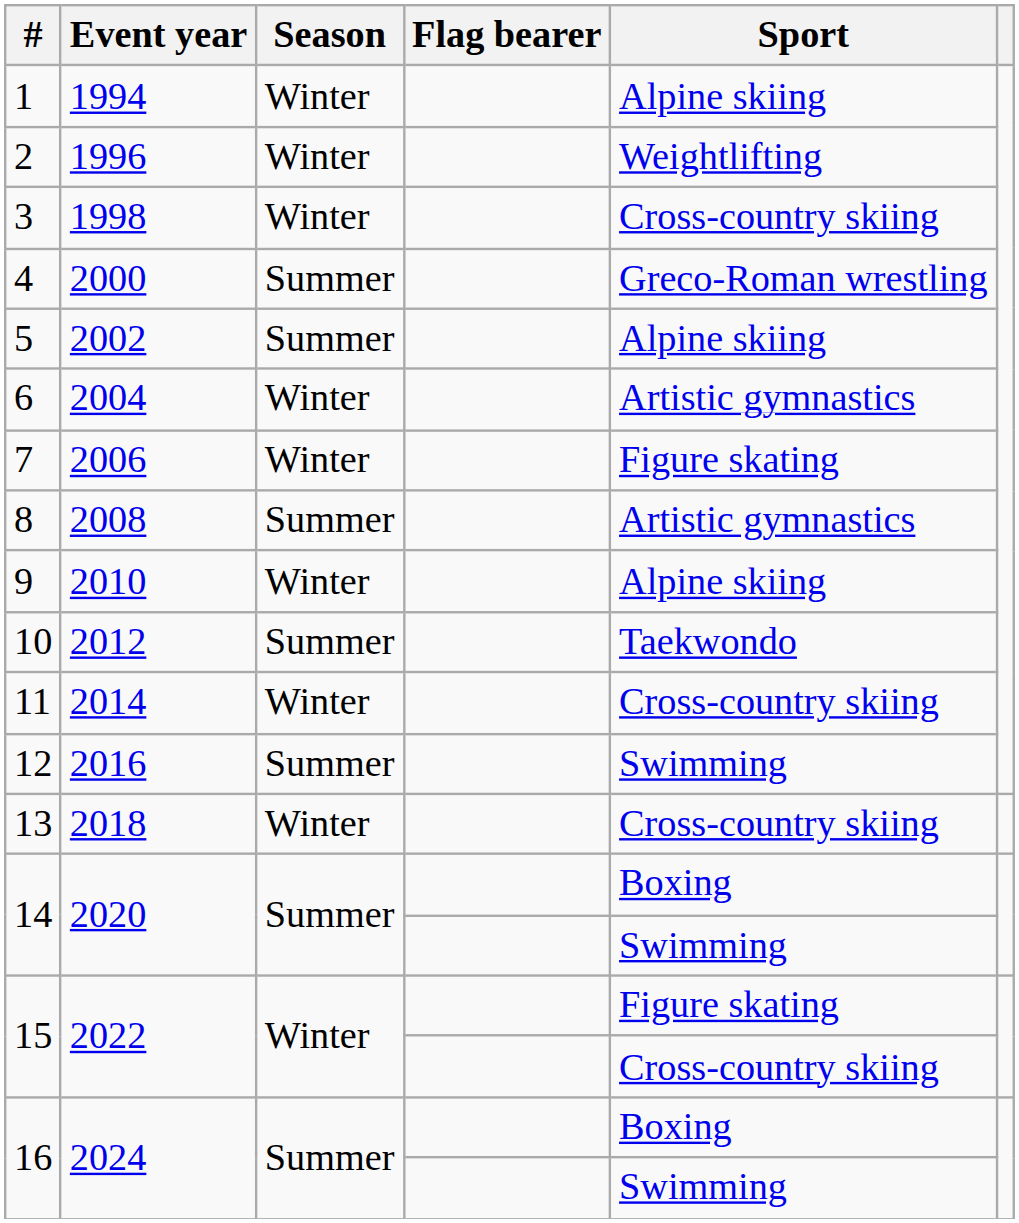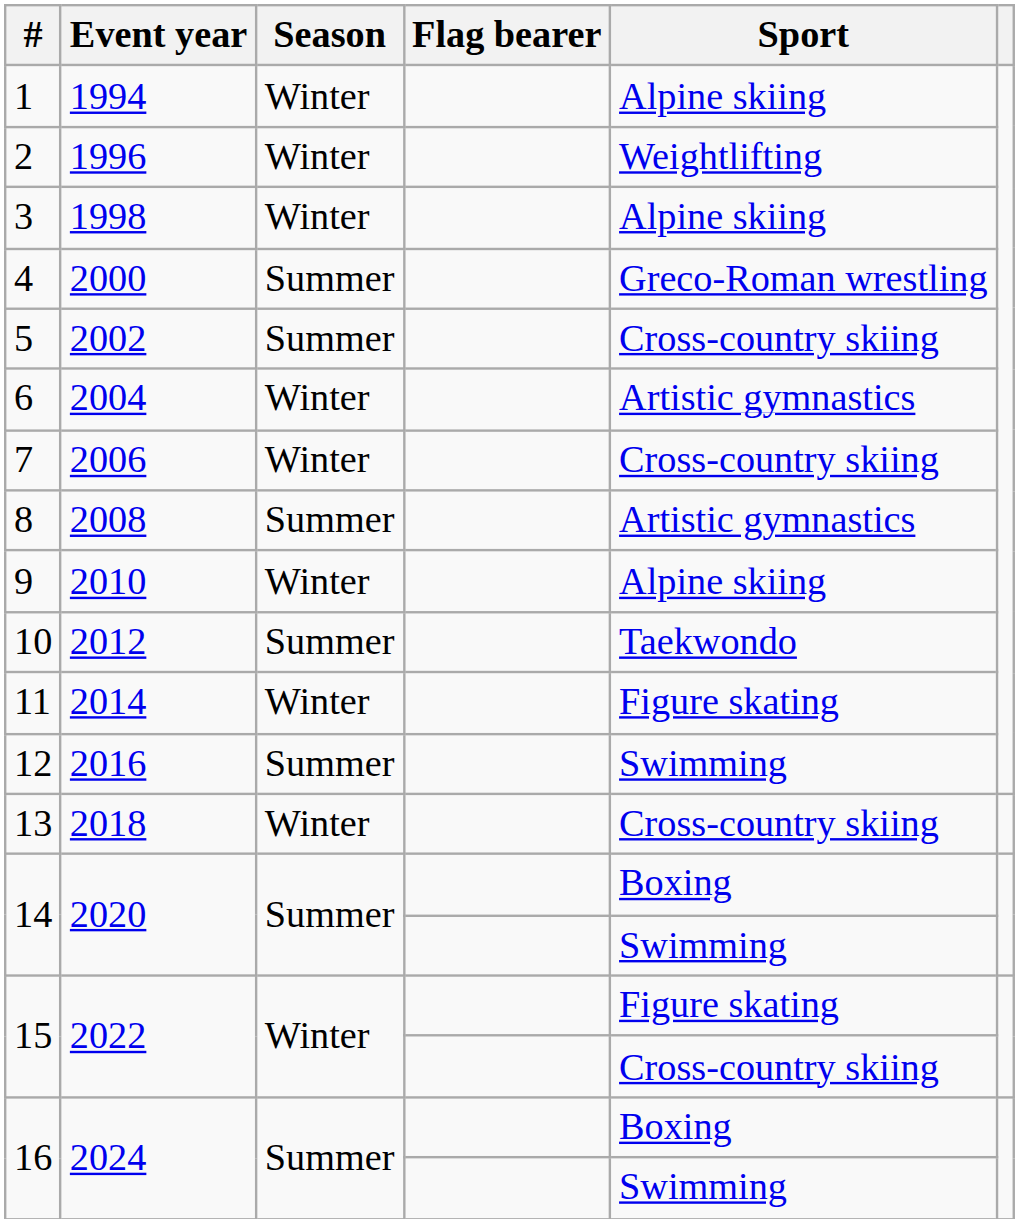3 | Sport: Cross-country skiing -> Alpine skiing
5 | Sport: Alpine skiing -> Cross-country skiing
7 | Sport: Figure skating -> Cross-country skiing
11 | Sport: Cross-country skiing -> Figure skating
